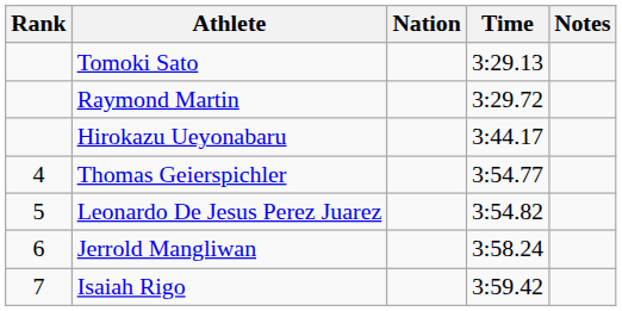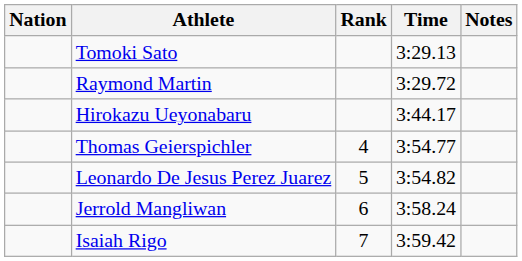columns swapped: Rank <-> Nation
